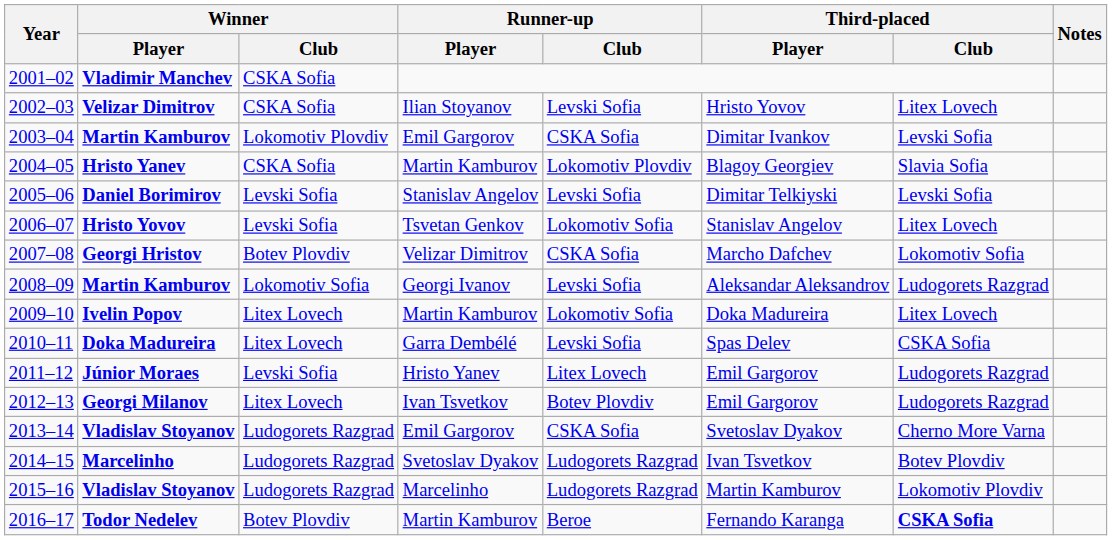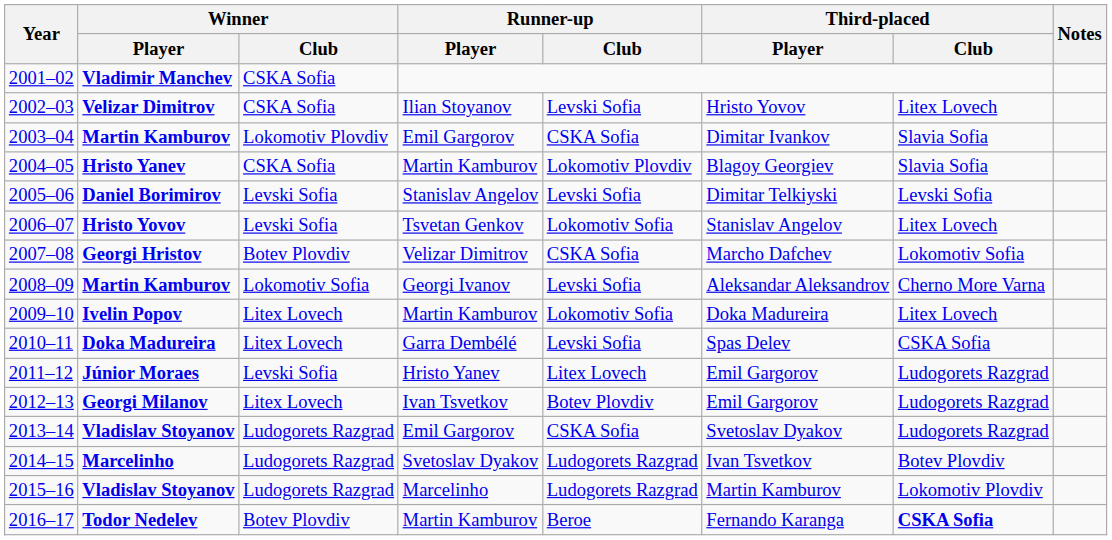2003–04 | Third-placed / Club: Levski Sofia -> Slavia Sofia
2008–09 | Third-placed / Club: Ludogorets Razgrad -> Cherno More Varna
2013–14 | Third-placed / Club: Cherno More Varna -> Ludogorets Razgrad
